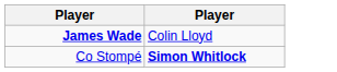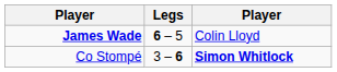+ column: Legs | 6 – 5 | 3 – 6
